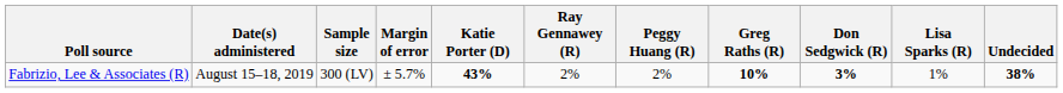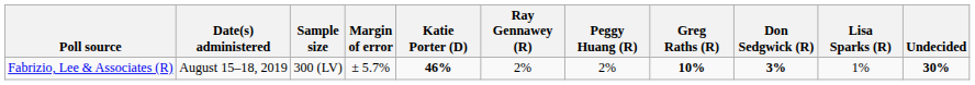Fabrizio, Lee & Associates (R) | Katie Porter (D): 43% -> 46%
Fabrizio, Lee & Associates (R) | Undecided: 38% -> 30%
